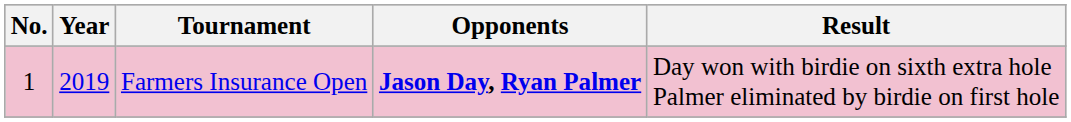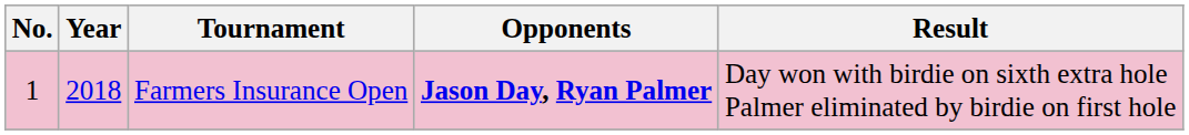Farmers Insurance Open | Year: 2019 -> 2018
